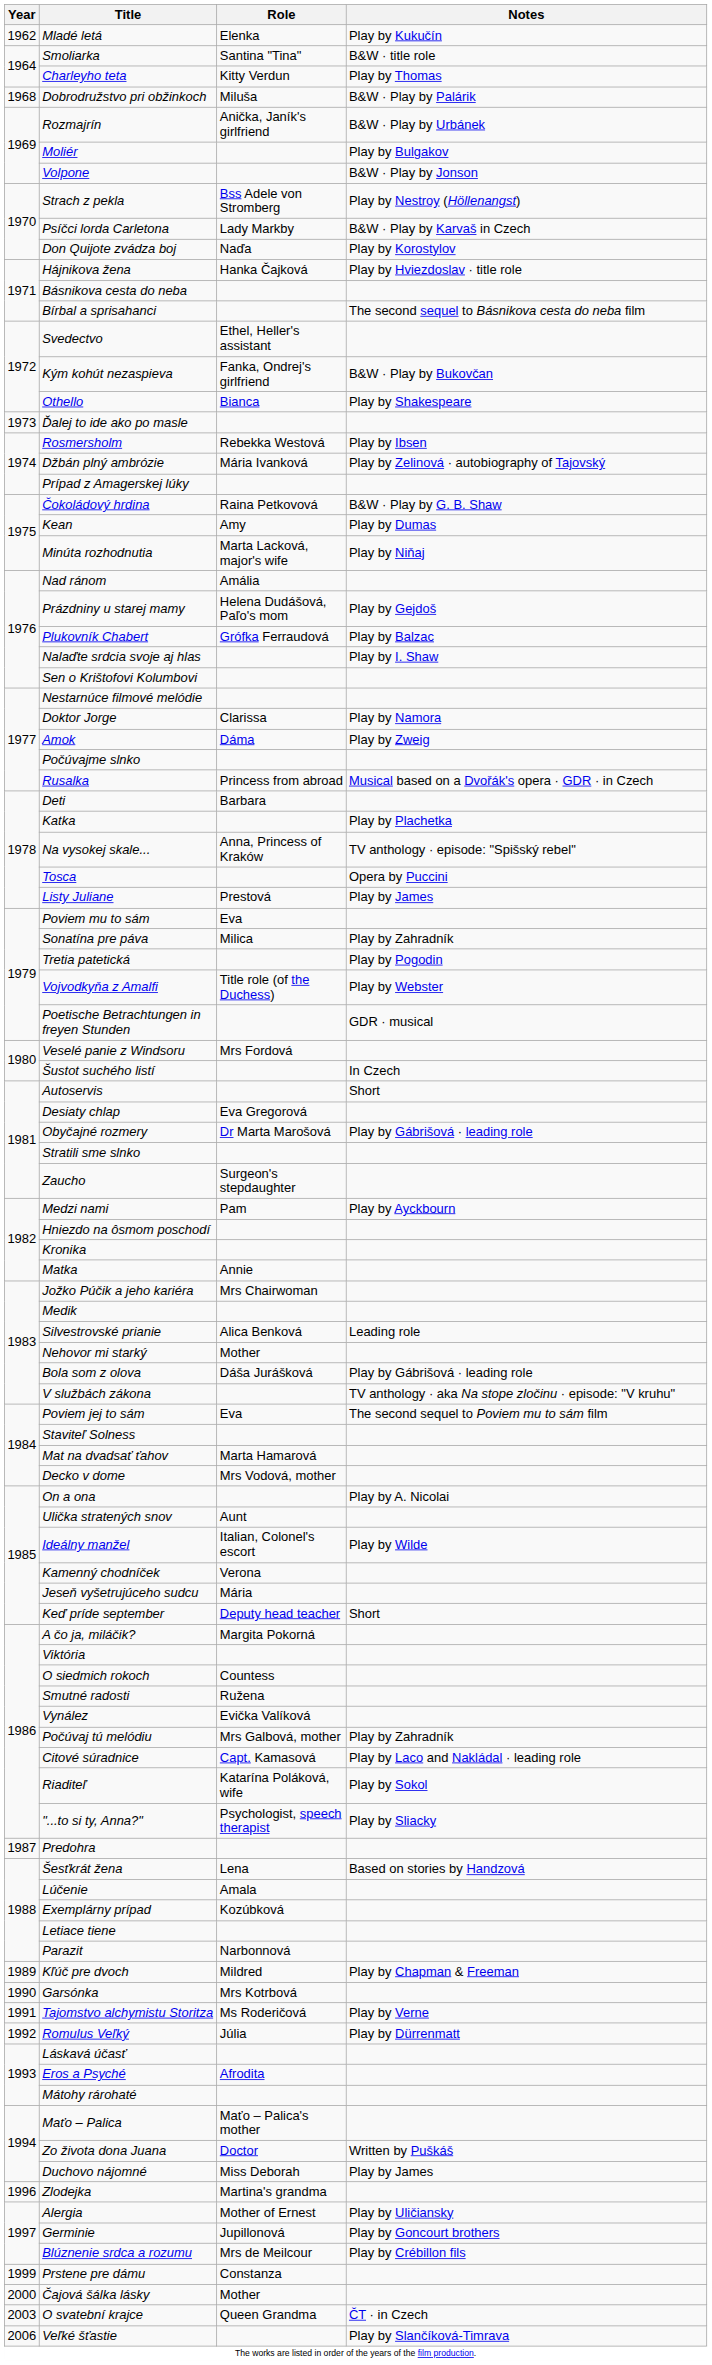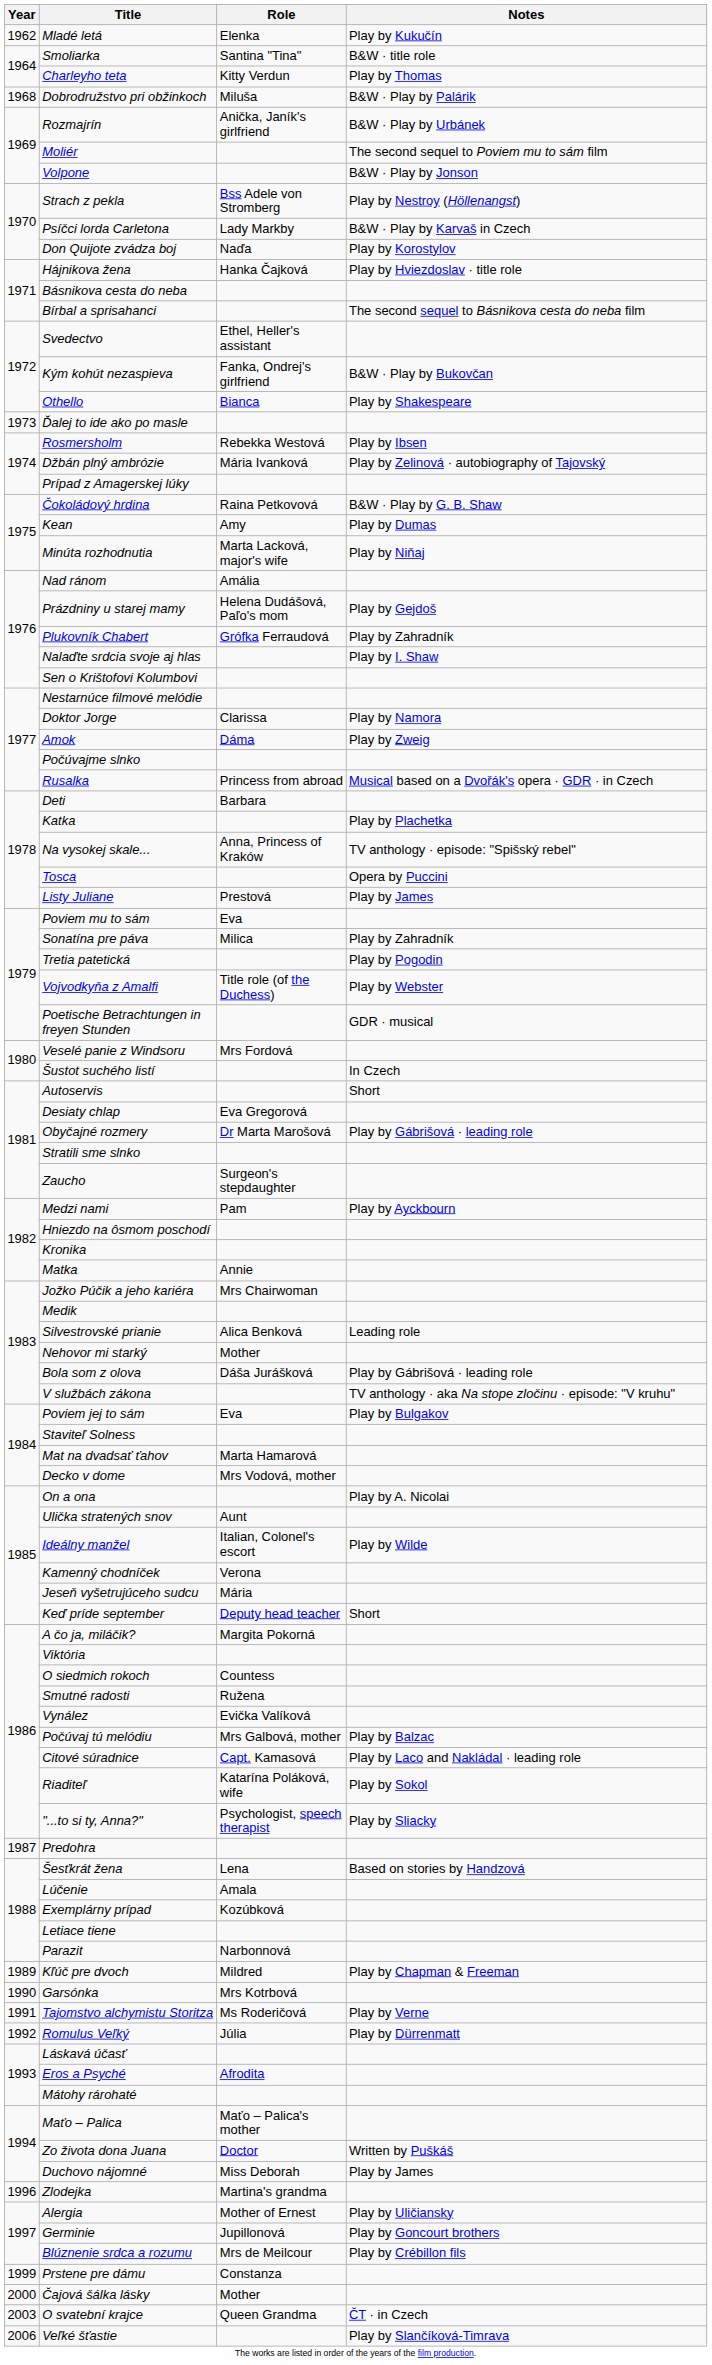Moliér | Notes: Play by Bulgakov -> The second sequel to Poviem mu to sám film
Plukovník Chabert | Notes: Play by Balzac -> Play by Zahradník
Poviem jej to sám | Notes: The second sequel to Poviem mu to sám film -> Play by Bulgakov
Počúvaj tú melódiu | Notes: Play by Zahradník -> Play by Balzac
